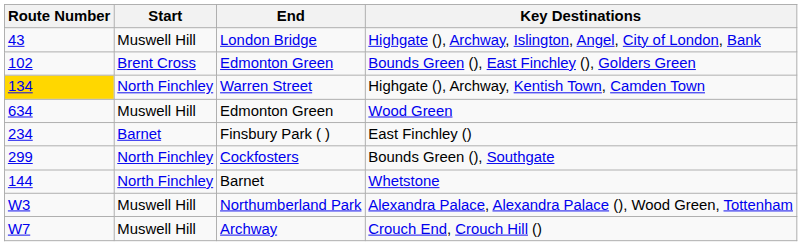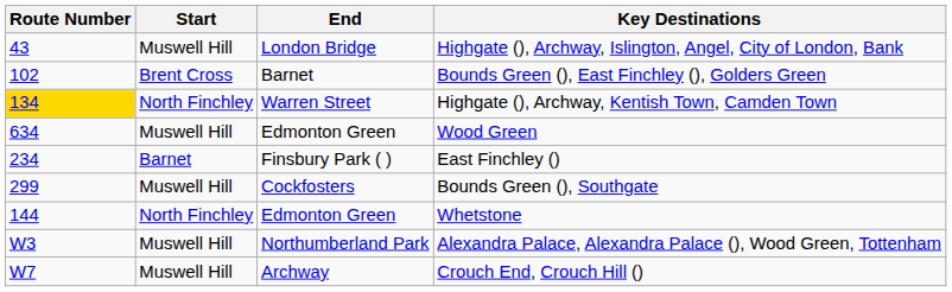Bounds Green (), East Finchley (), Golders Green | End: Edmonton Green -> Barnet
Bounds Green (), Southgate | Start: North Finchley -> Muswell Hill
Whetstone | End: Barnet -> Edmonton Green
